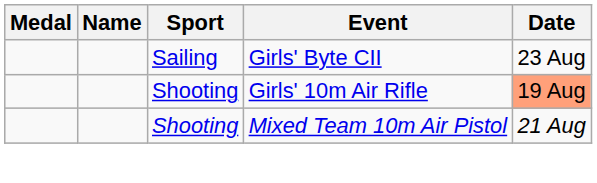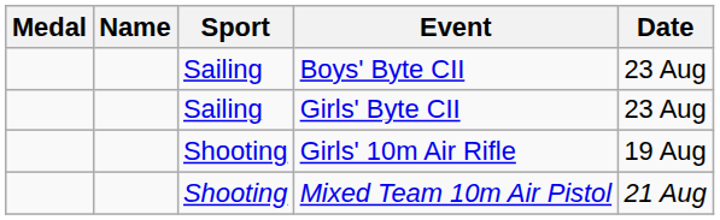+ row: Sailing | Boys' Byte CII | 23 Aug
Girls' 10m Air Rifle | Date: lightsalmon background -> no background
